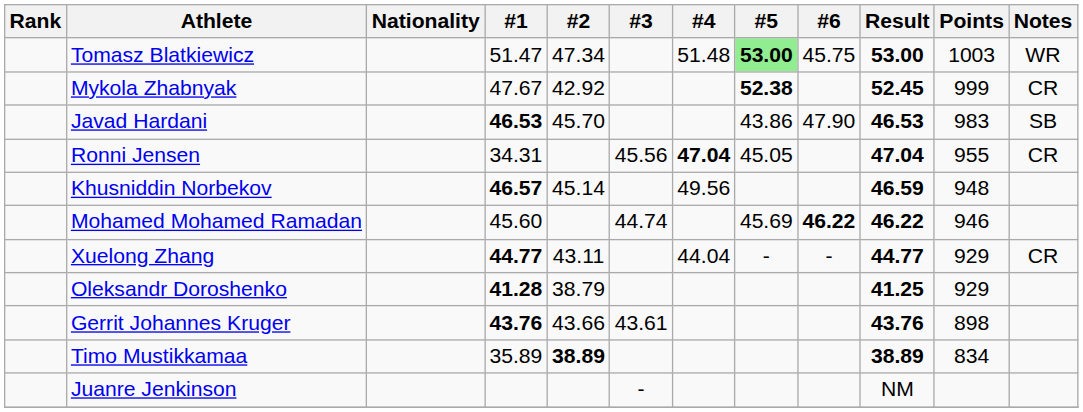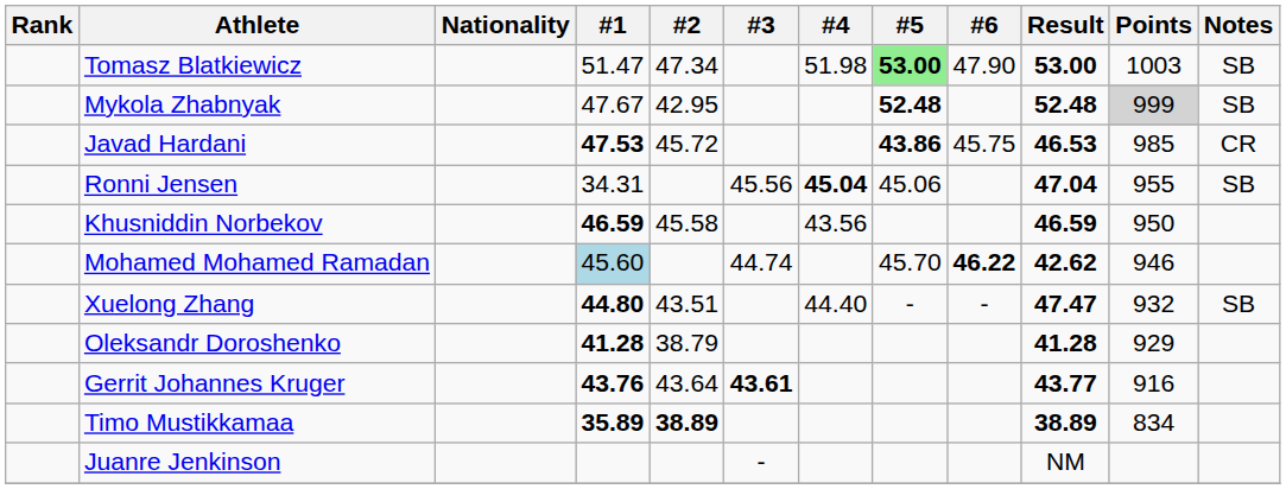Tomasz Blatkiewicz | #4: 51.48 -> 51.98
Tomasz Blatkiewicz | #6: 45.75 -> 47.90
Tomasz Blatkiewicz | Notes: WR -> SB
Mykola Zhabnyak | #2: 42.92 -> 42.95
Mykola Zhabnyak | #5: 52.38 -> 52.48
Mykola Zhabnyak | Result: 52.45 -> 52.48
Mykola Zhabnyak | Points: no background -> lightgrey background
Mykola Zhabnyak | Notes: CR -> SB
Javad Hardani | #1: 46.53 -> 47.53
Javad Hardani | #2: 45.70 -> 45.72
Javad Hardani | #5: normal -> bold
Javad Hardani | #6: 47.90 -> 45.75
Javad Hardani | Points: 983 -> 985
Javad Hardani | Notes: SB -> CR
Ronni Jensen | #4: 47.04 -> 45.04
Ronni Jensen | #5: 45.05 -> 45.06
Ronni Jensen | Notes: CR -> SB
Khusniddin Norbekov | #1: 46.57 -> 46.59
Khusniddin Norbekov | #2: 45.14 -> 45.58
Khusniddin Norbekov | #4: 49.56 -> 43.56
Khusniddin Norbekov | Points: 948 -> 950
Mohamed Mohamed Ramadan | #1: no background -> lightblue background
Mohamed Mohamed Ramadan | #5: 45.69 -> 45.70
Mohamed Mohamed Ramadan | Result: 46.22 -> 42.62
Xuelong Zhang | #1: 44.77 -> 44.80
Xuelong Zhang | #2: 43.11 -> 43.51
Xuelong Zhang | #4: 44.04 -> 44.40
Xuelong Zhang | Result: 44.77 -> 47.47
Xuelong Zhang | Points: 929 -> 932
Xuelong Zhang | Notes: CR -> SB
Oleksandr Doroshenko | Result: 41.25 -> 41.28
Gerrit Johannes Kruger | #2: 43.66 -> 43.64
Gerrit Johannes Kruger | #3: normal -> bold
Gerrit Johannes Kruger | Result: 43.76 -> 43.77
Gerrit Johannes Kruger | Points: 898 -> 916
Timo Mustikkamaa | #1: normal -> bold
